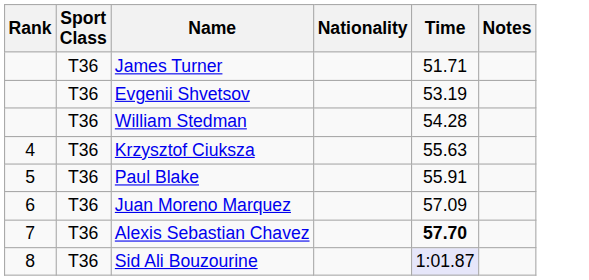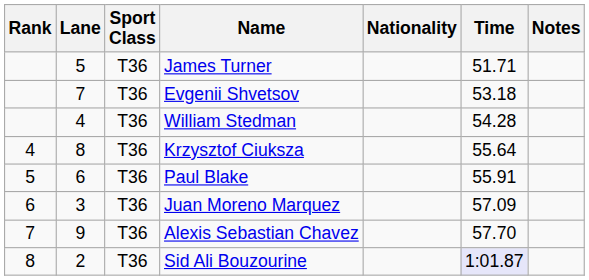+ column: Lane | 5 | 7 | 4 | 8 | 6 | 3 | 9 | 2
Evgenii Shvetsov | Time: 53.19 -> 53.18
Krzysztof Ciuksza | Time: 55.63 -> 55.64
Alexis Sebastian Chavez | Time: bold -> normal
